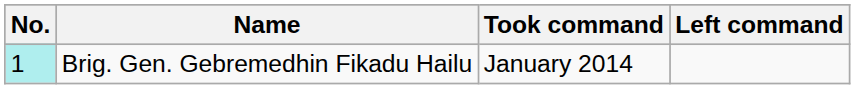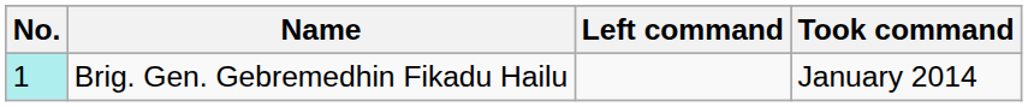columns swapped: Took command <-> Left command
